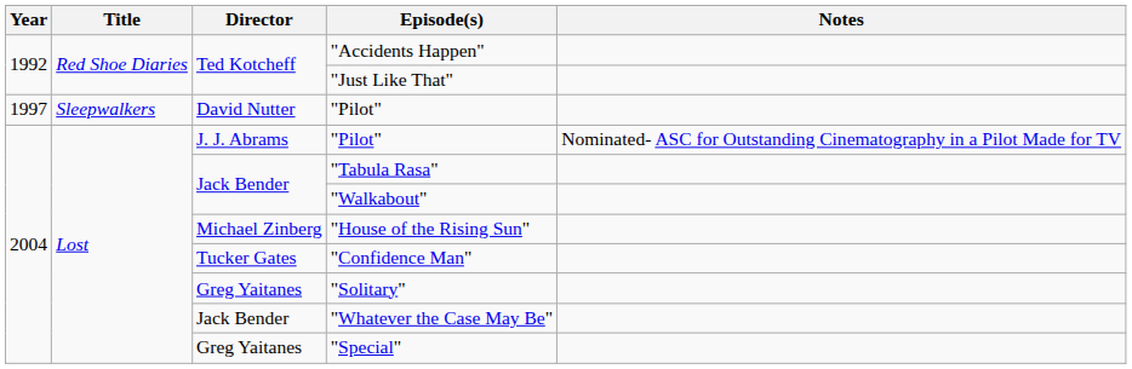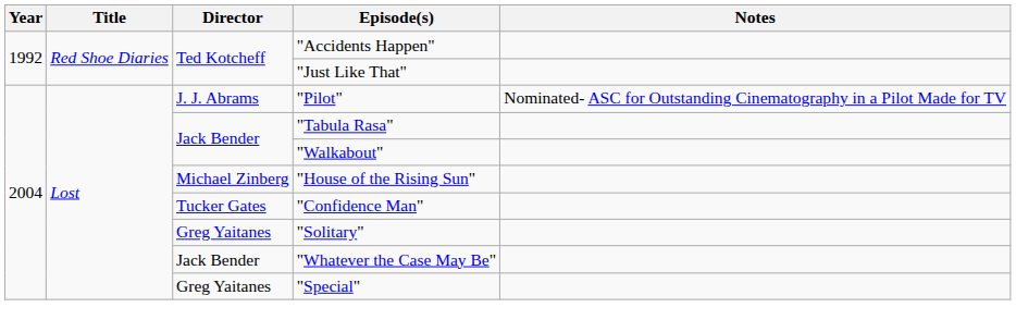- row: 1997 | Sleepwalkers | David Nutter | "Pilot"
